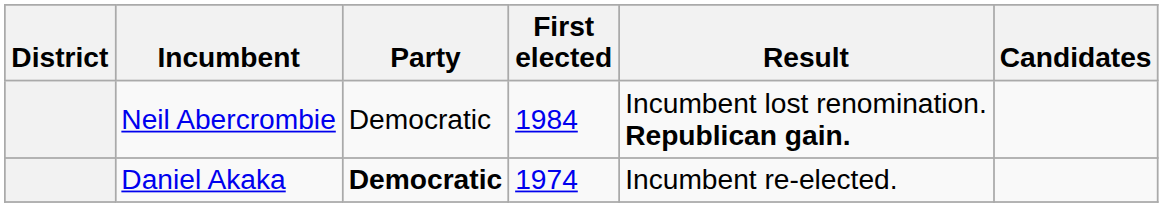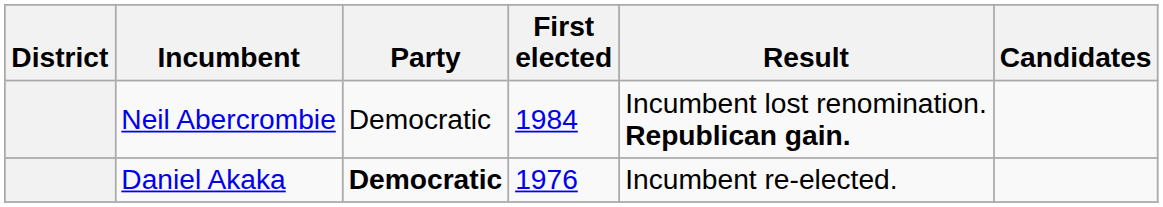Daniel Akaka | First elected: 1974 -> 1976
